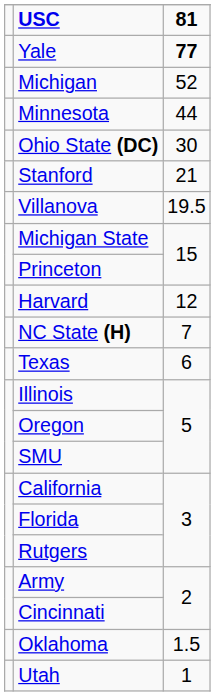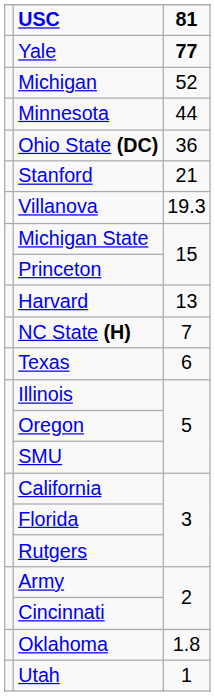Ohio State (DC) | 81: 30 -> 36
Villanova | 81: 19.5 -> 19.3
Harvard | 81: 12 -> 13
Oklahoma | 81: 1.5 -> 1.8
